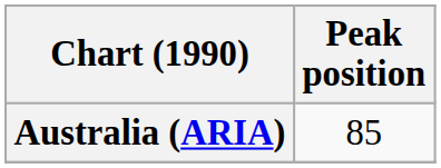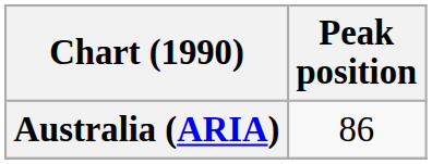Australia (ARIA) | Peak position: 85 -> 86
